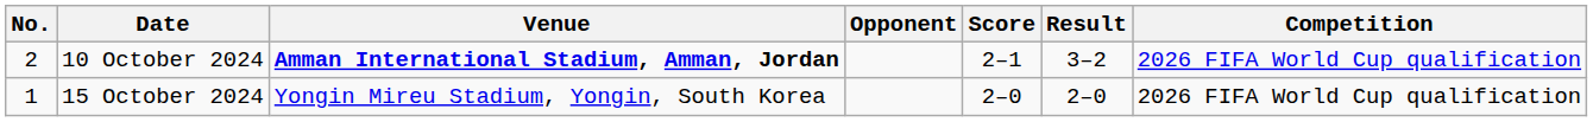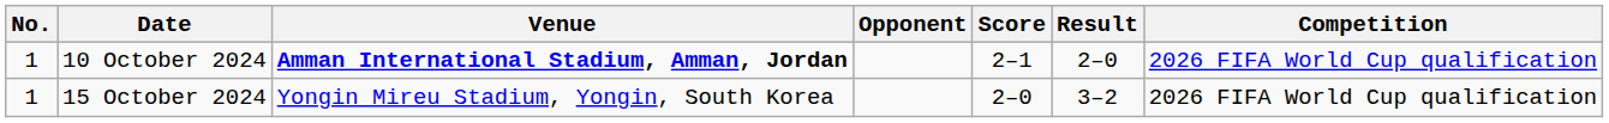10 October 2024 | No.: 2 -> 1
10 October 2024 | Result: 3–2 -> 2–0
15 October 2024 | Result: 2–0 -> 3–2
